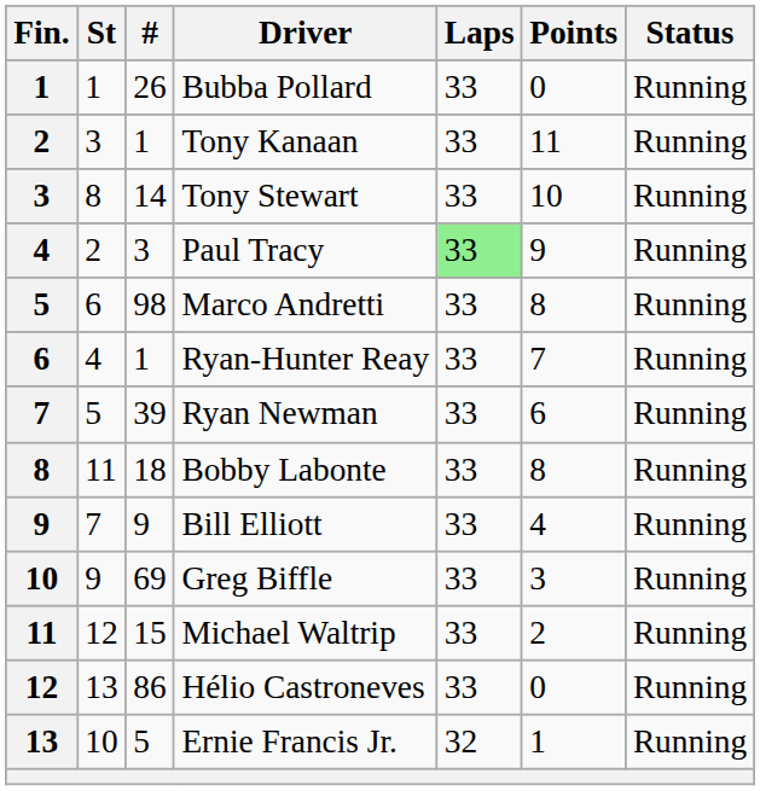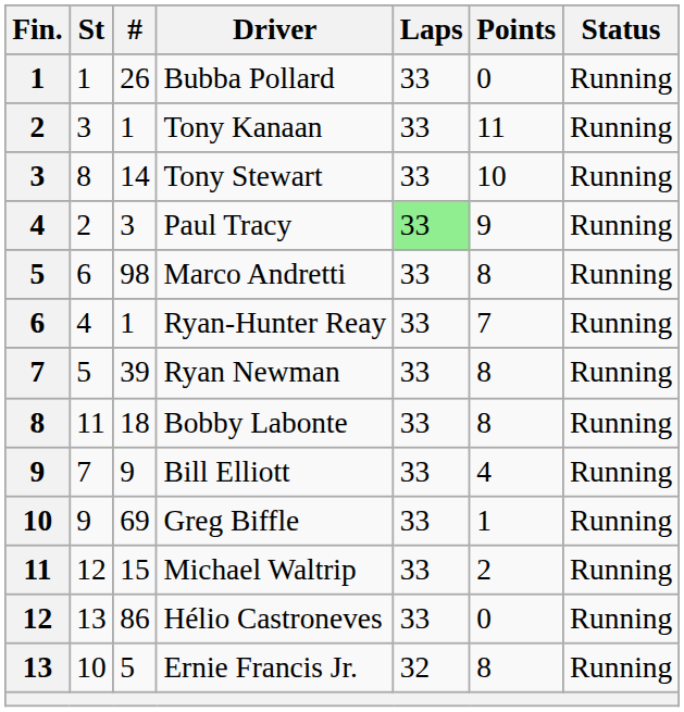Ryan Newman | Points: 6 -> 8
Greg Biffle | Points: 3 -> 1
Ernie Francis Jr. | Points: 1 -> 8
